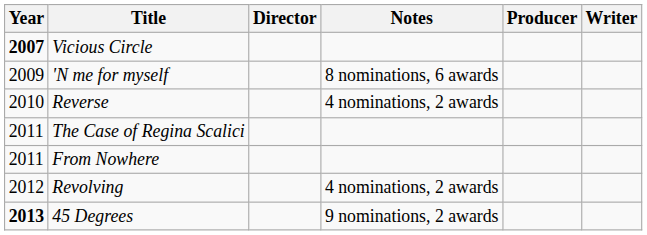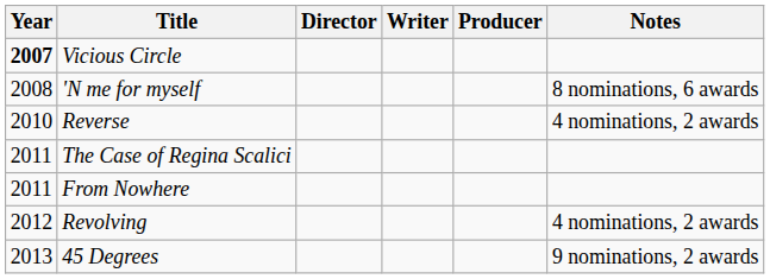columns swapped: Writer <-> Notes
'N me for myself | Year: 2009 -> 2008
45 Degrees | Year: bold -> normal
